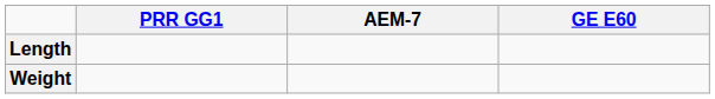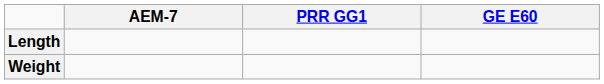columns swapped: AEM-7 <-> PRR GG1
